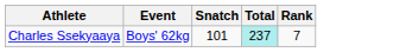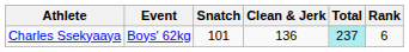+ column: Clean & Jerk | 136
Charles Ssekyaaya | Rank: 7 -> 6
